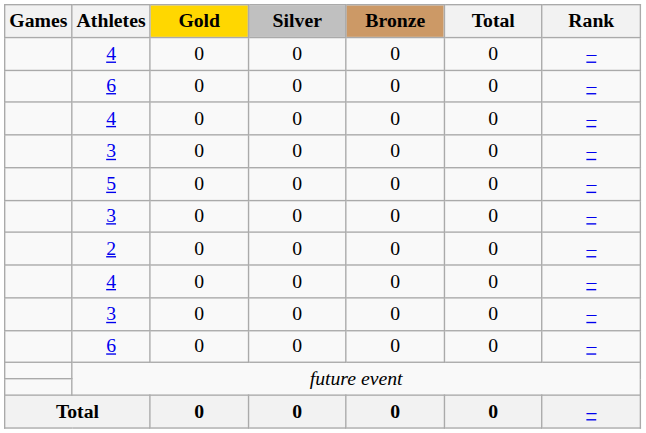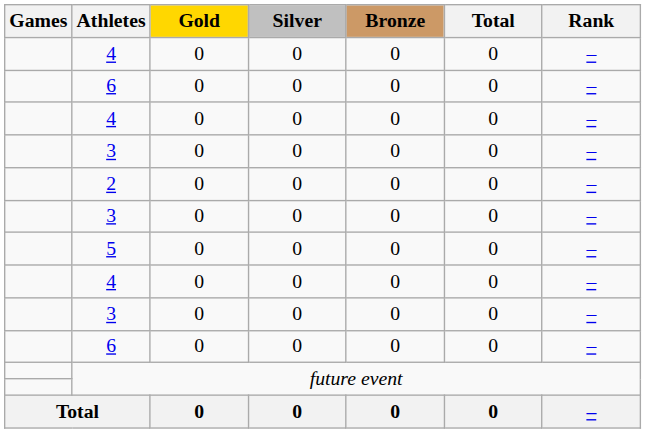rows swapped: 2 <-> 5
